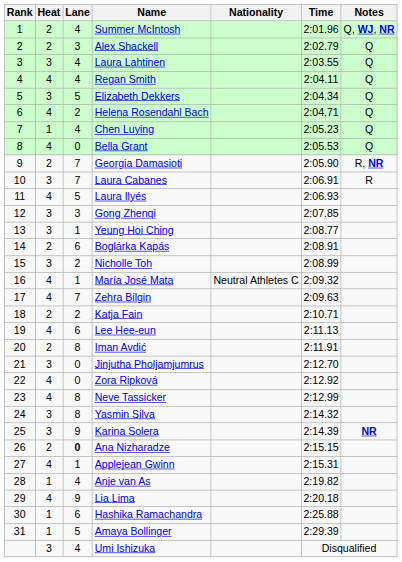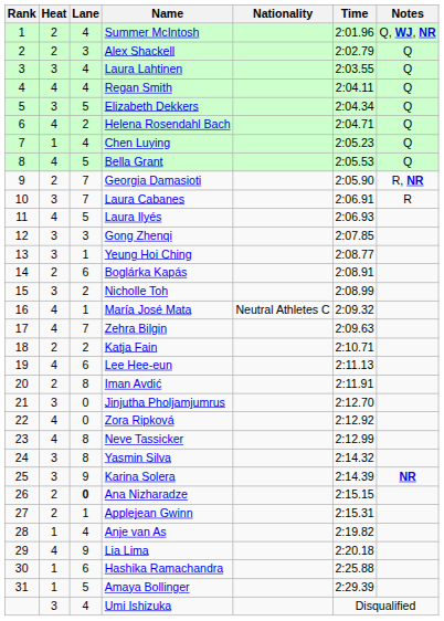Bella Grant | Lane: 0 -> 5
Applejean Gwinn | Heat: 4 -> 2
